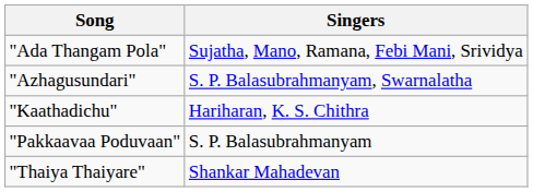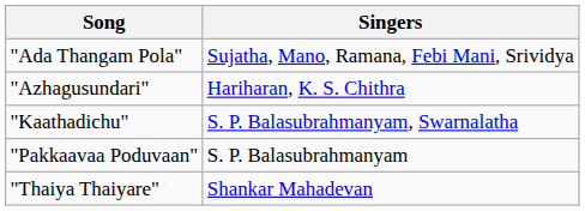"Azhagusundari" | Singers: S. P. Balasubrahmanyam, Swarnalatha -> Hariharan, K. S. Chithra
"Kaathadichu" | Singers: Hariharan, K. S. Chithra -> S. P. Balasubrahmanyam, Swarnalatha
